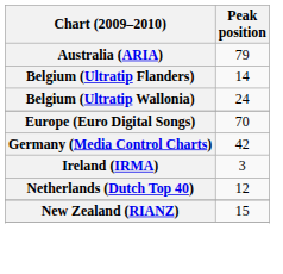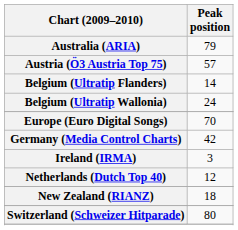+ row: Austria (Ö3 Austria Top 75) | 57
New Zealand (RIANZ) | Peak position: 15 -> 18
+ row: Switzerland (Schweizer Hitparade) | 80
